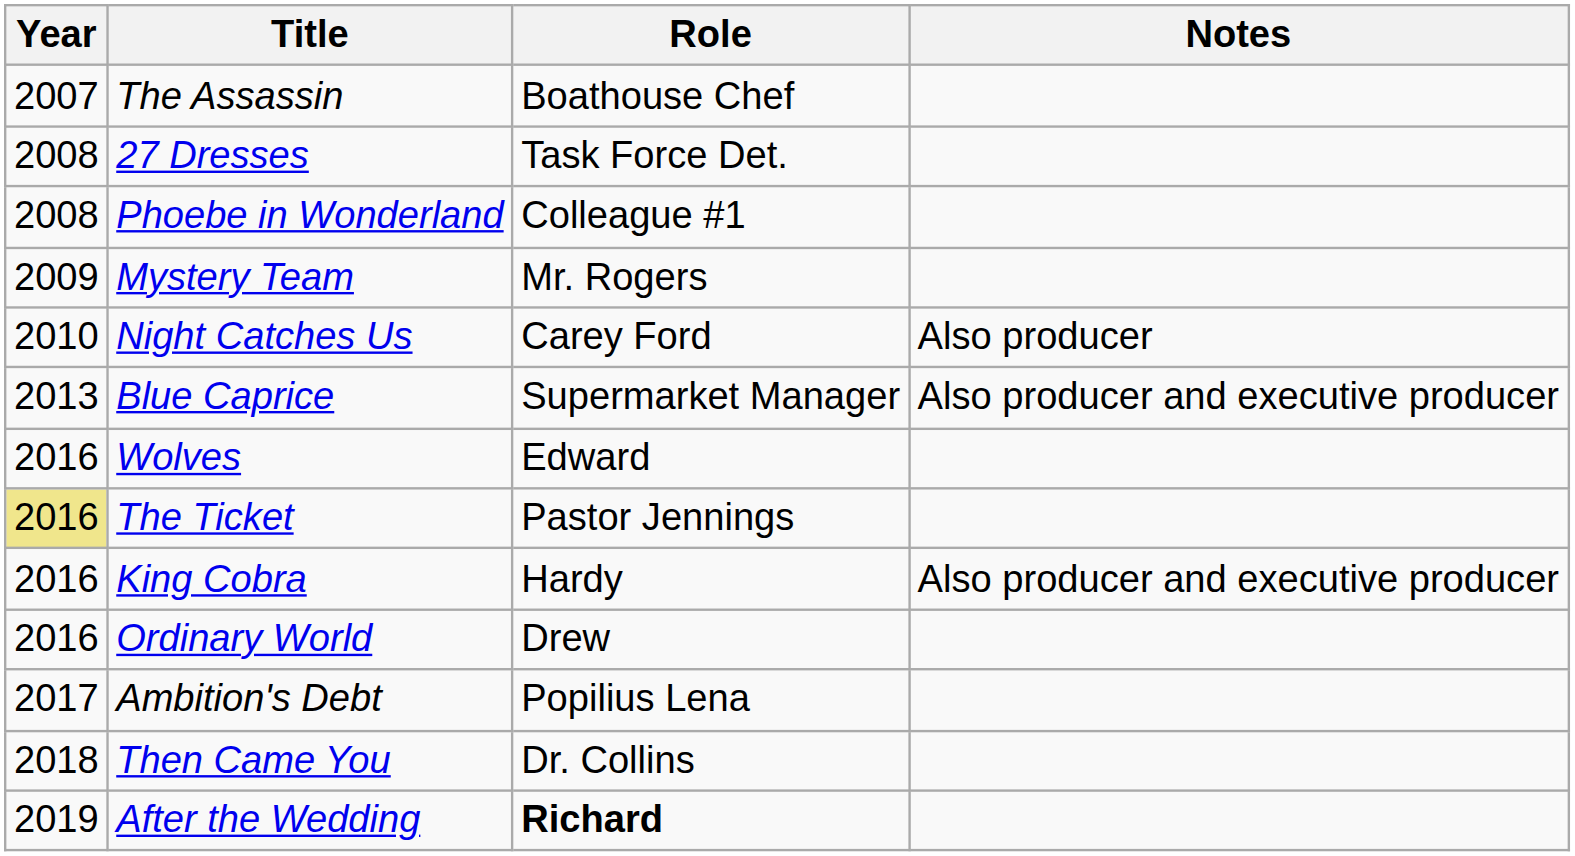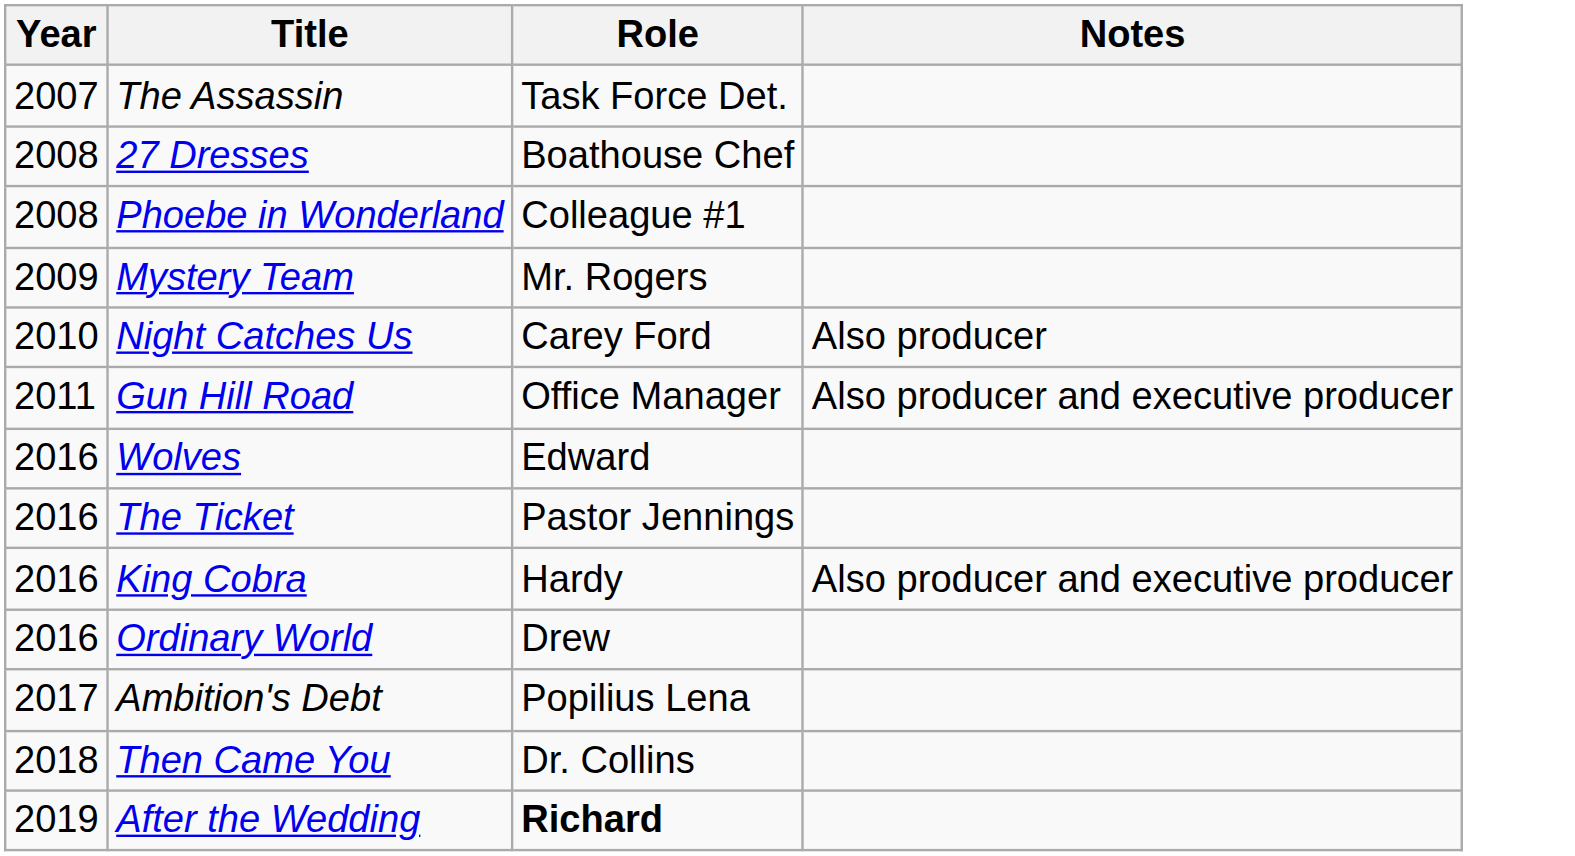The Assassin | Role: Boathouse Chef -> Task Force Det.
27 Dresses | Role: Task Force Det. -> Boathouse Chef
+ row: 2011 | Gun Hill Road | Office Manager | Also producer and executive producer
- row: 2013 | Blue Caprice | Supermarket Manager | Also producer and executive producer
The Ticket | Year: khaki background -> no background
